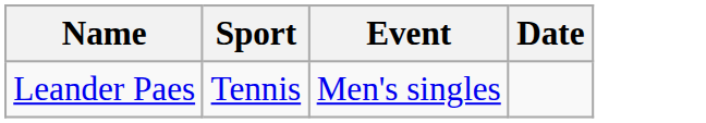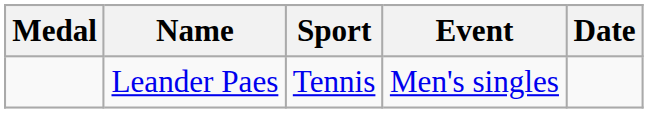+ column: Medal
